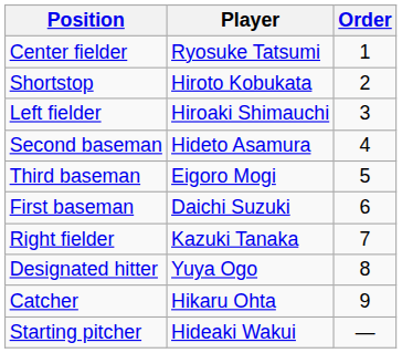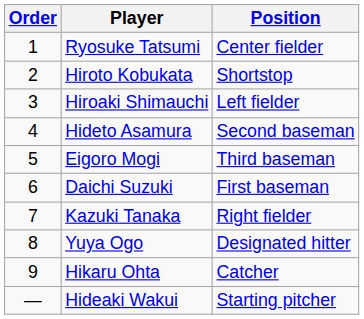columns swapped: Order <-> Position
